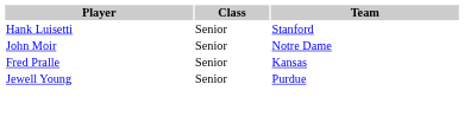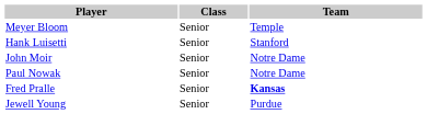+ row: Meyer Bloom | Senior | Temple
+ row: Paul Nowak | Senior | Notre Dame
Fred Pralle | Team: normal -> bold
